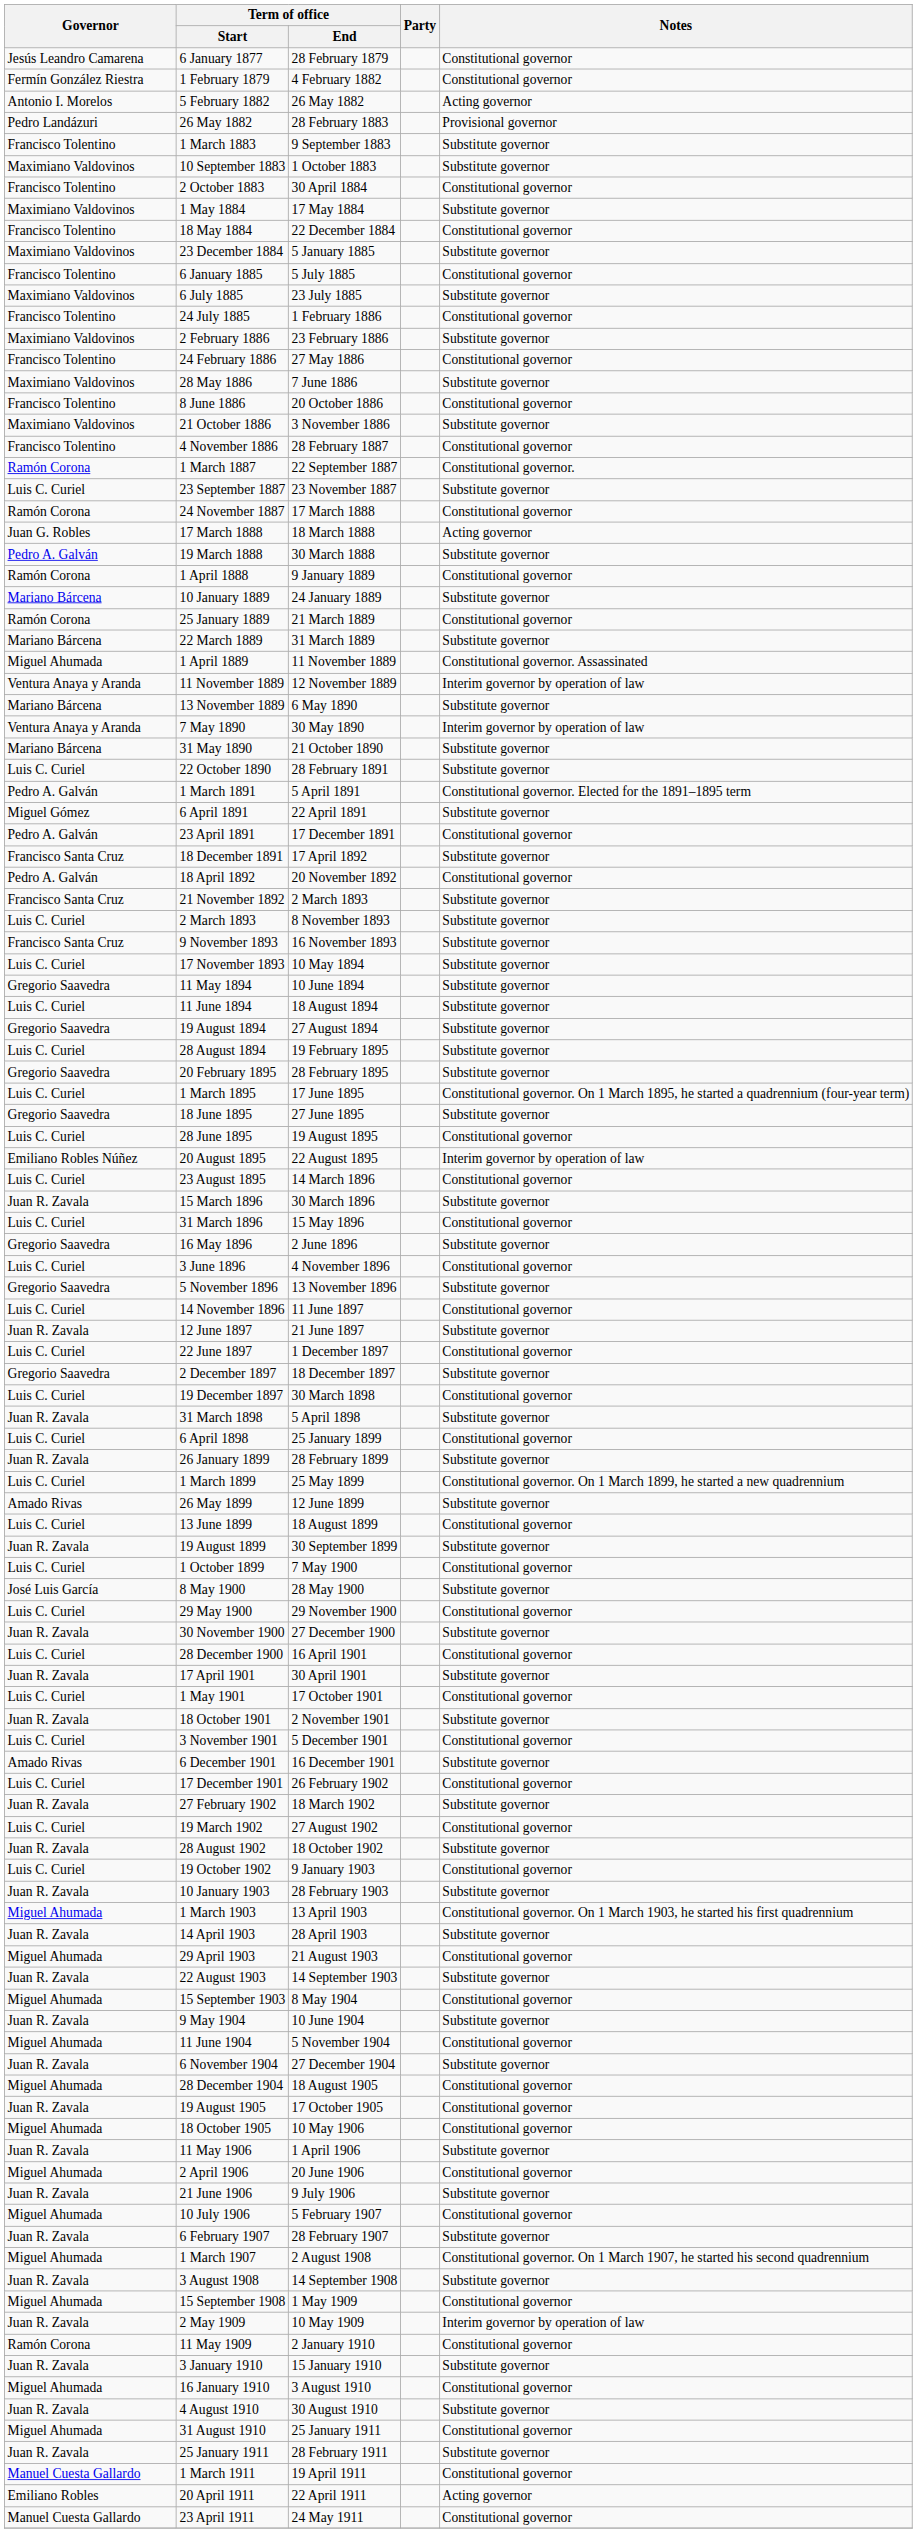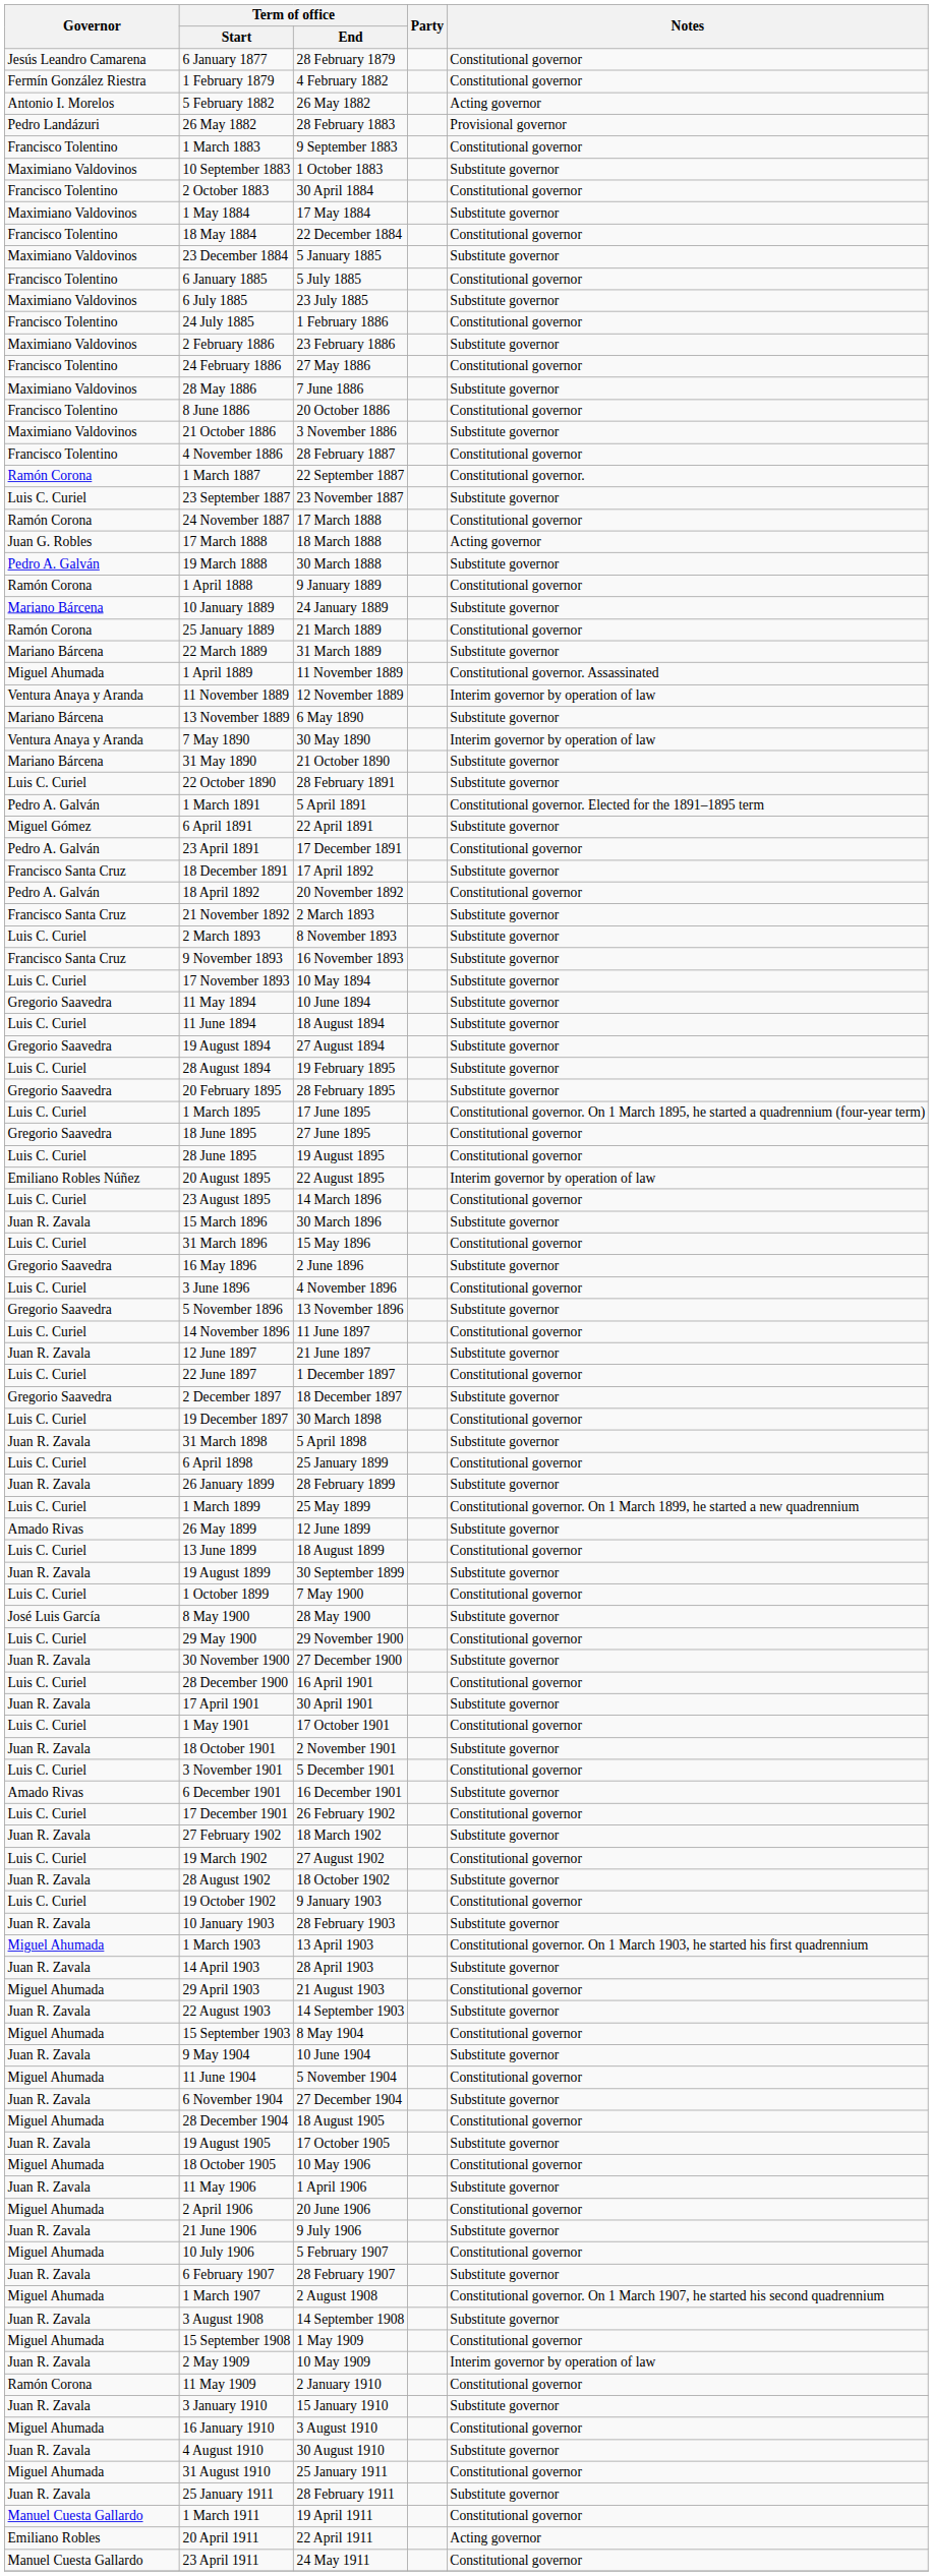1 March 1883 | Notes: Substitute governor -> Constitutional governor
18 June 1895 | Notes: Substitute governor -> Constitutional governor
19 August 1905 | Notes: Constitutional governor -> Substitute governor
